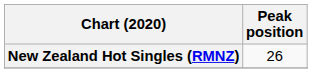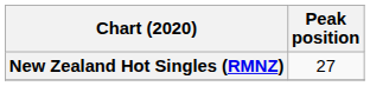New Zealand Hot Singles (RMNZ) | Peak position: 26 -> 27
